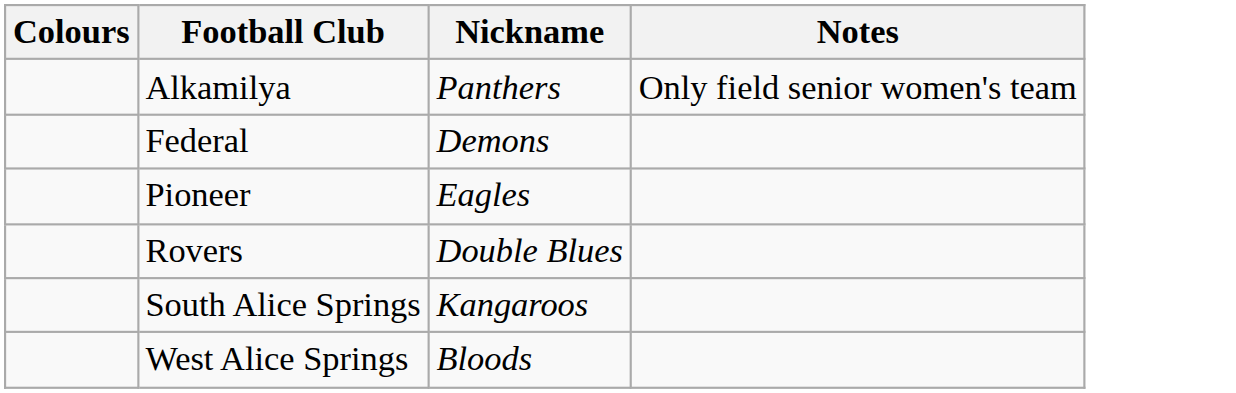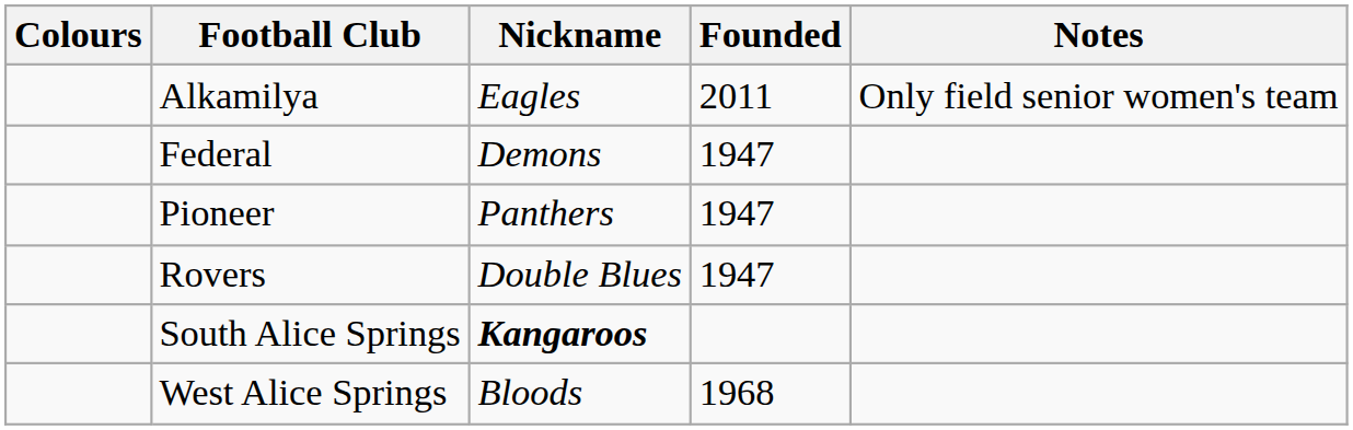+ column: Founded | 2011 | 1947 | 1947 | 1947 | 1968
Alkamilya | Nickname: Panthers -> Eagles
Pioneer | Nickname: Eagles -> Panthers
South Alice Springs | Nickname: normal -> bold
